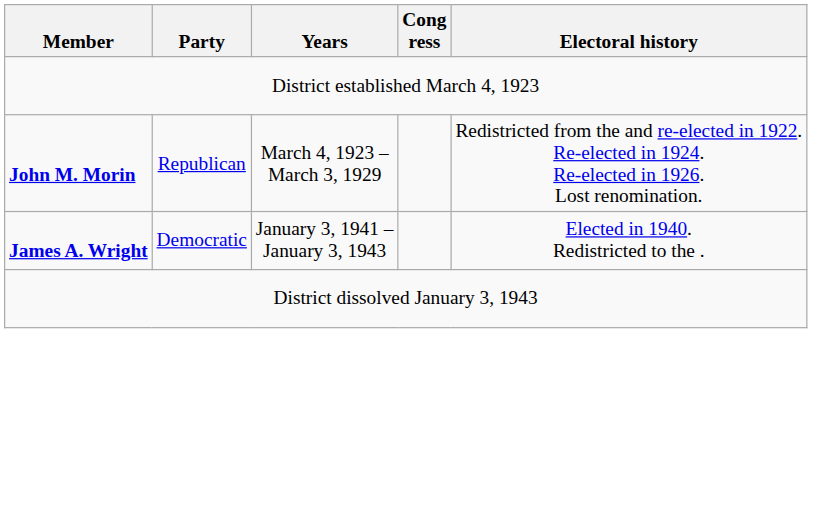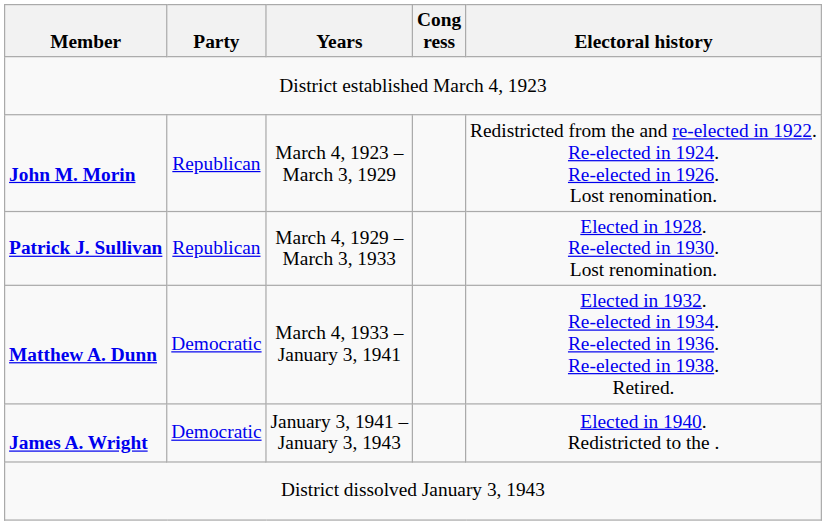+ row: Patrick J. Sullivan | Republican | March 4, 1929 – March 3, 1933 | Elected in 1928. Re-elected in 1930. Lost renomination.
+ row: Matthew A. Dunn | Democratic | March 4, 1933 – January 3, 1941 | Elected in 1932. Re-elected in 1934. Re-elected in 1936. Re-elected in 1938. Retired.
